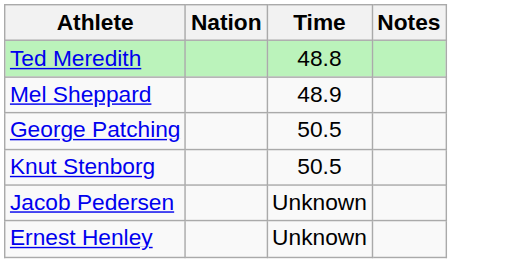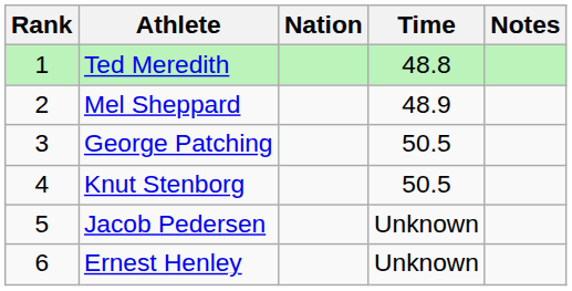+ column: Rank | 1 | 2 | 3 | 4 | 5 | 6
